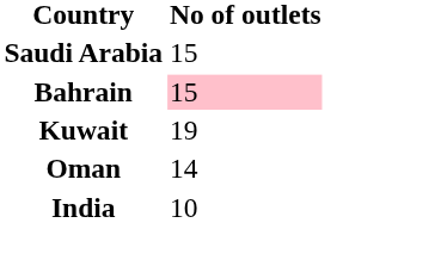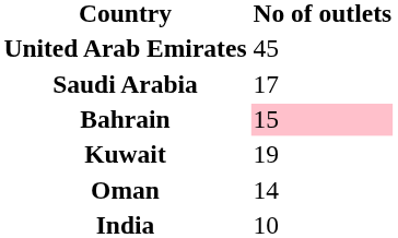+ row: United Arab Emirates | 45
Saudi Arabia | No of outlets: 15 -> 17
